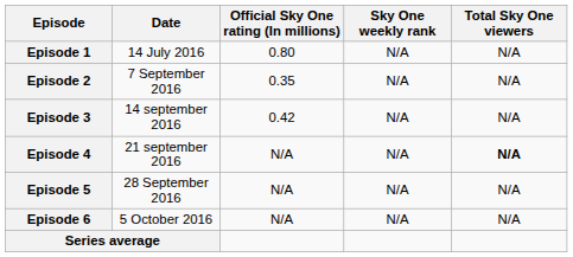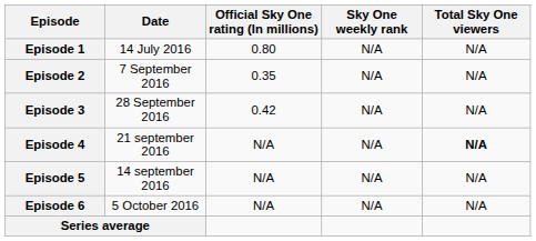Episode 3 | Date: 14 september 2016 -> 28 September 2016
Episode 5 | Date: 28 September 2016 -> 14 september 2016
